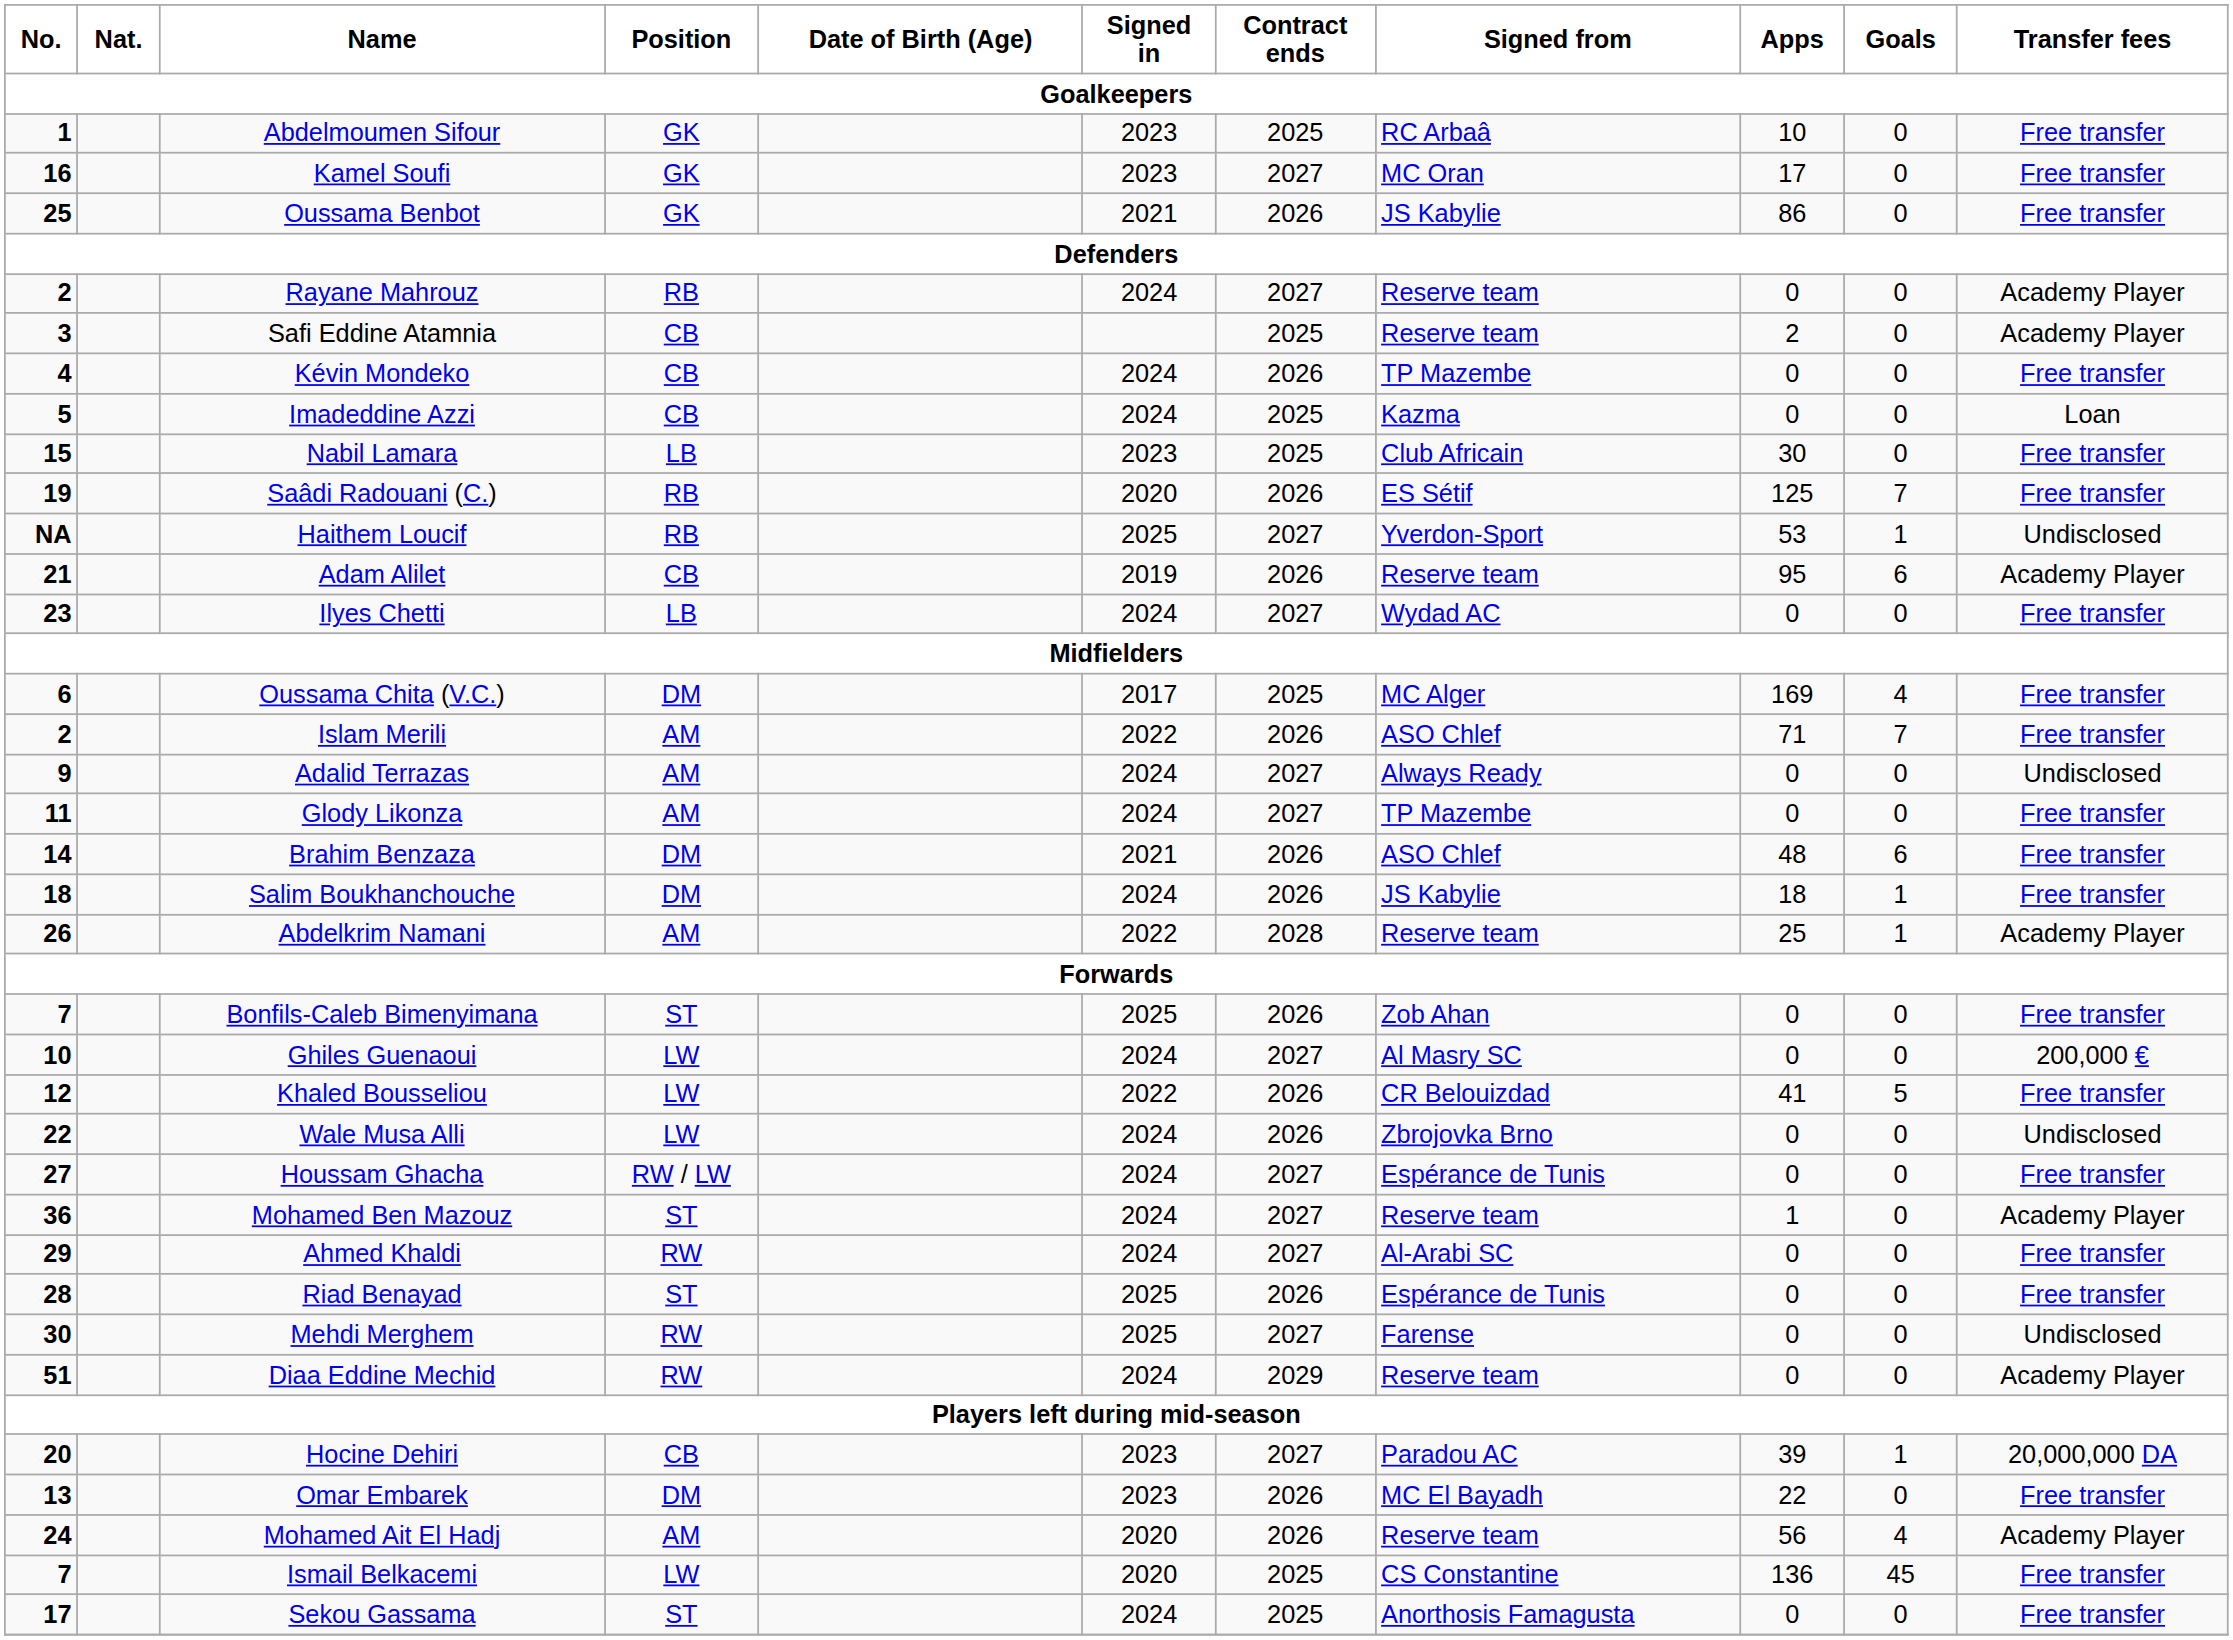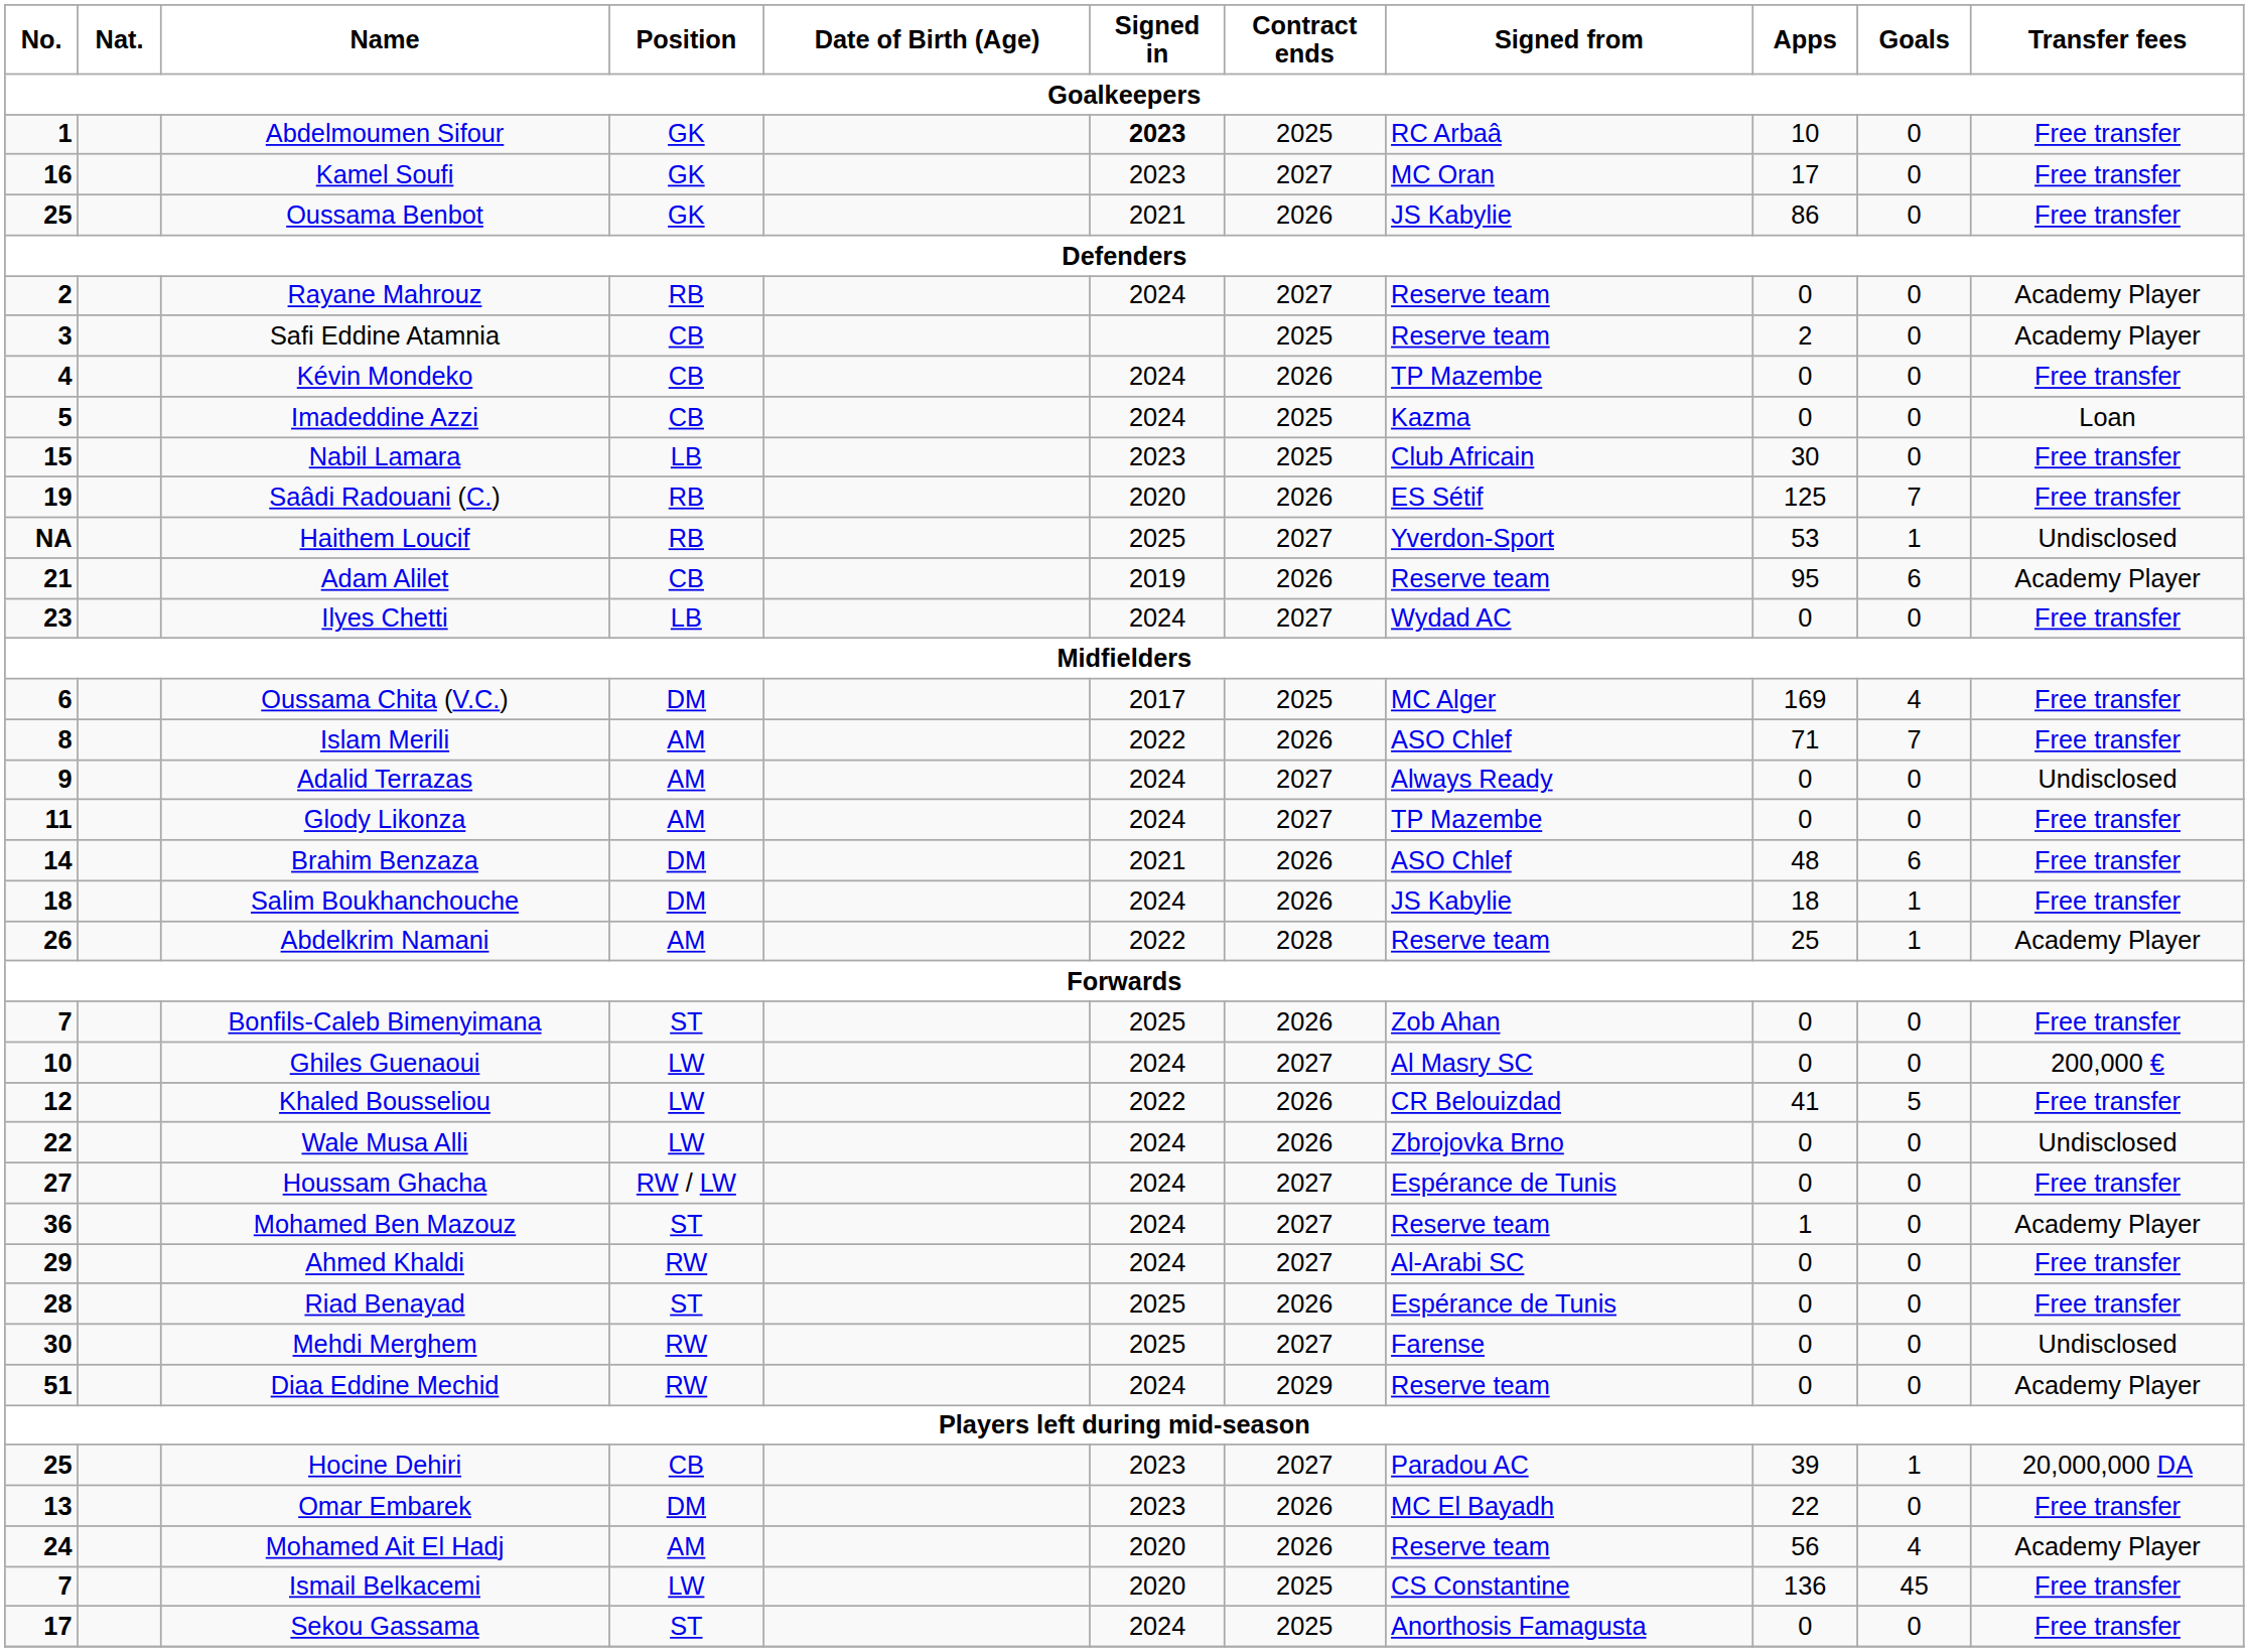Abdelmoumen Sifour | Signed in: normal -> bold
Islam Merili | No.: 2 -> 8
Hocine Dehiri | No.: 20 -> 25
